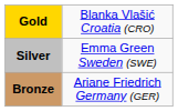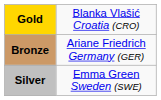rows swapped: Silver <-> Bronze
